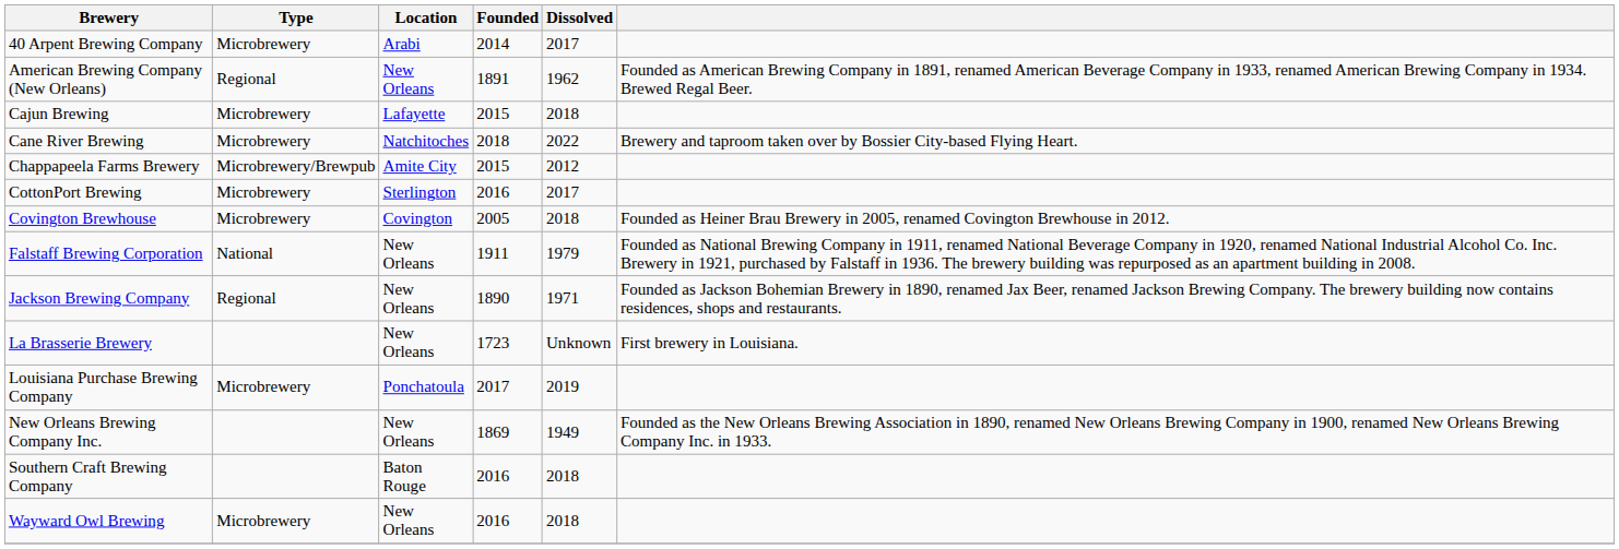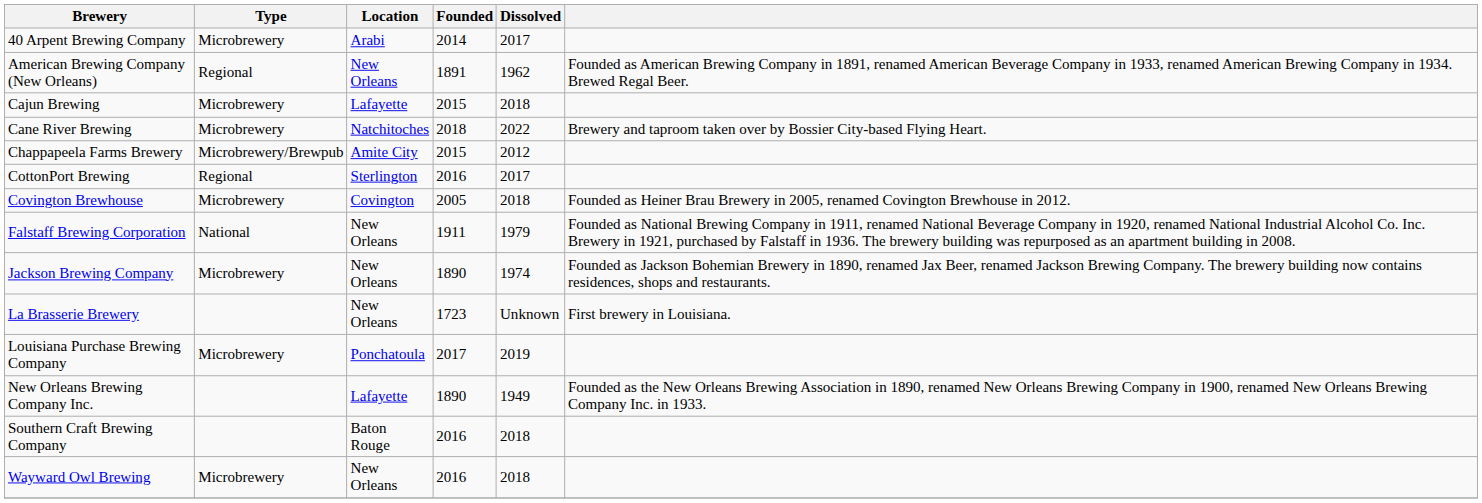CottonPort Brewing | Type: Microbrewery -> Regional
Jackson Brewing Company | Type: Regional -> Microbrewery
Jackson Brewing Company | Dissolved: 1971 -> 1974
New Orleans Brewing Company Inc. | Location: New Orleans -> Lafayette
New Orleans Brewing Company Inc. | Founded: 1869 -> 1890
